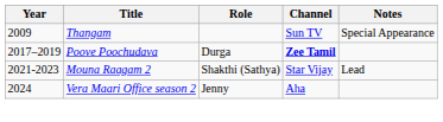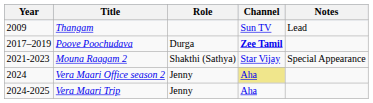Thangam | Notes: Special Appearance -> Lead
Mouna Raagam 2 | Notes: Lead -> Special Appearance
Vera Maari Office season 2 | Channel: no background -> khaki background
+ row: 2024-2025 | Vera Maari Trip | Jenny | Aha
